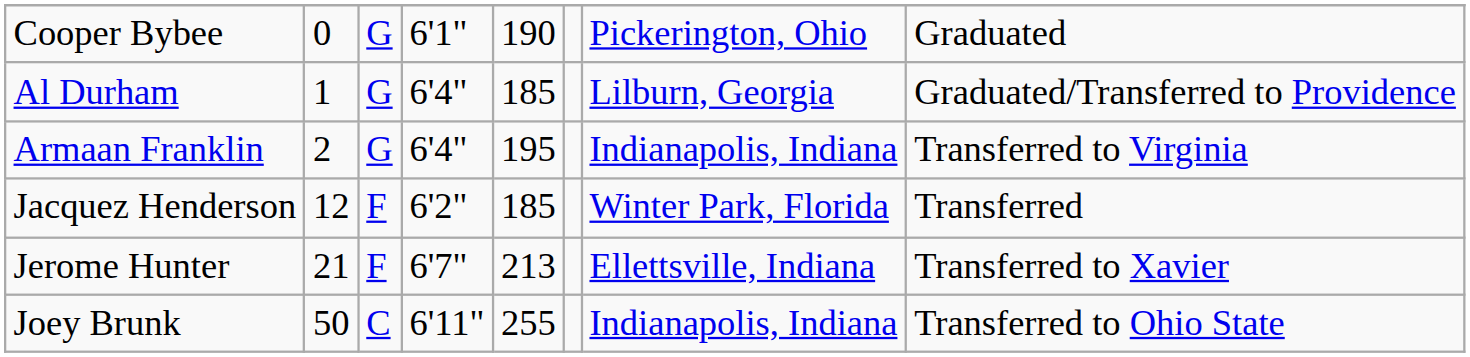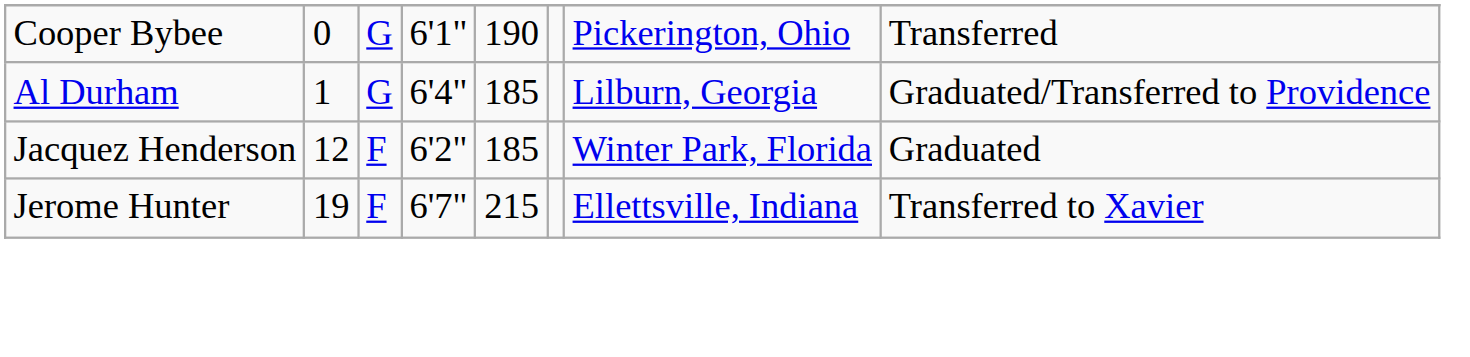Cooper Bybee | column 8: Graduated -> Transferred
- row: Armaan Franklin | 2 | G | 6'4" | 195 | Indianapolis, Indiana | Transferred to Virginia
Jacquez Henderson | column 8: Transferred -> Graduated
Jerome Hunter | column 2: 21 -> 19
Jerome Hunter | column 5: 213 -> 215
- row: Joey Brunk | 50 | C | 6'11" | 255 | Indianapolis, Indiana | Transferred to Ohio State
